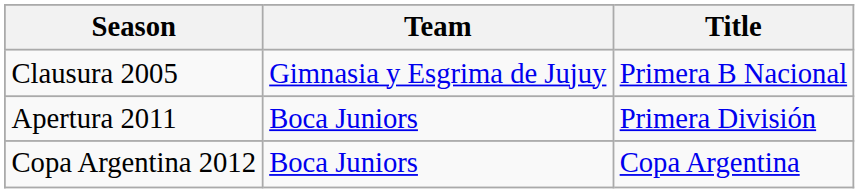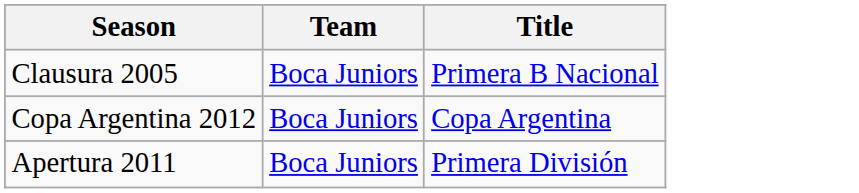Clausura 2005 | Team: Gimnasia y Esgrima de Jujuy -> Boca Juniors
rows swapped: Apertura 2011 <-> Copa Argentina 2012
